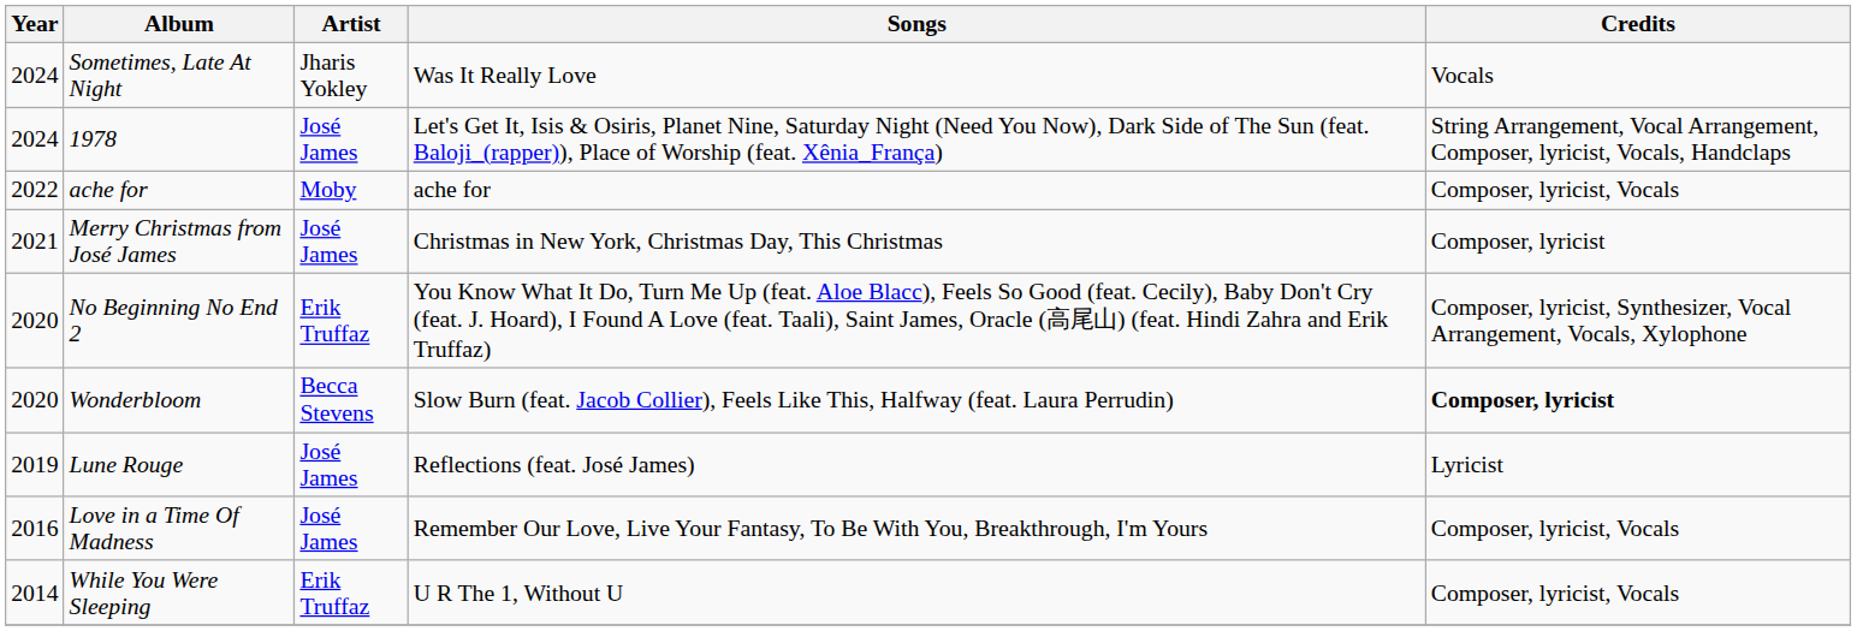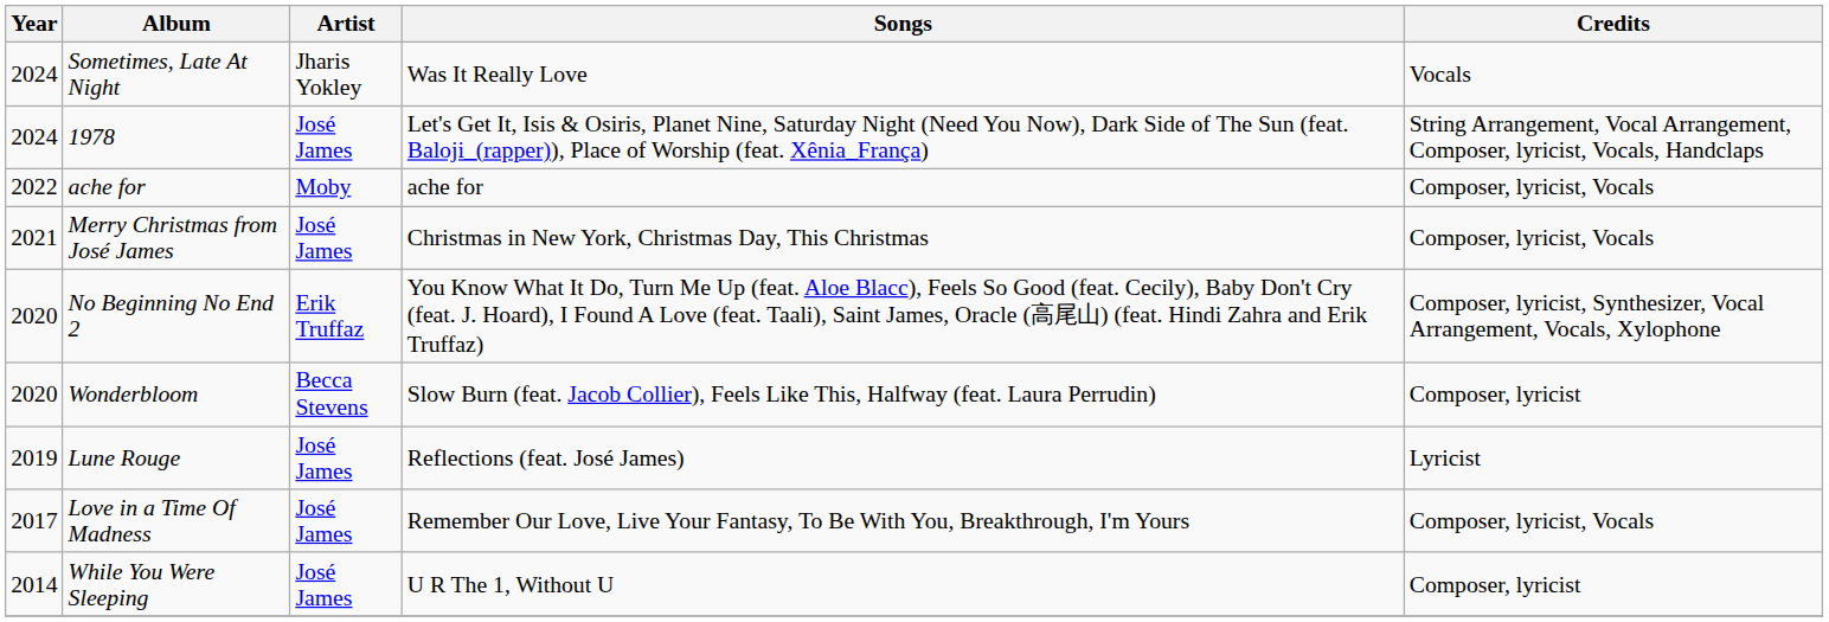Merry Christmas from José James | Credits: Composer, lyricist -> Composer, lyricist, Vocals
Wonderbloom | Credits: bold -> normal
Love in a Time Of Madness | Year: 2016 -> 2017
While You Were Sleeping | Artist: Erik Truffaz -> José James
While You Were Sleeping | Credits: Composer, lyricist, Vocals -> Composer, lyricist
